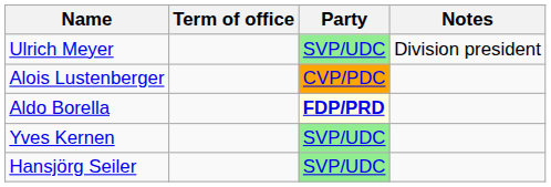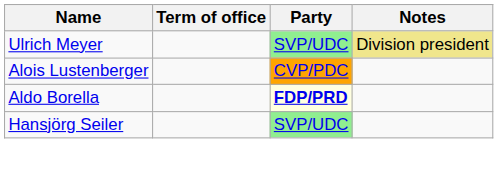Ulrich Meyer | Notes: no background -> khaki background
- row: Yves Kernen | SVP/UDC
